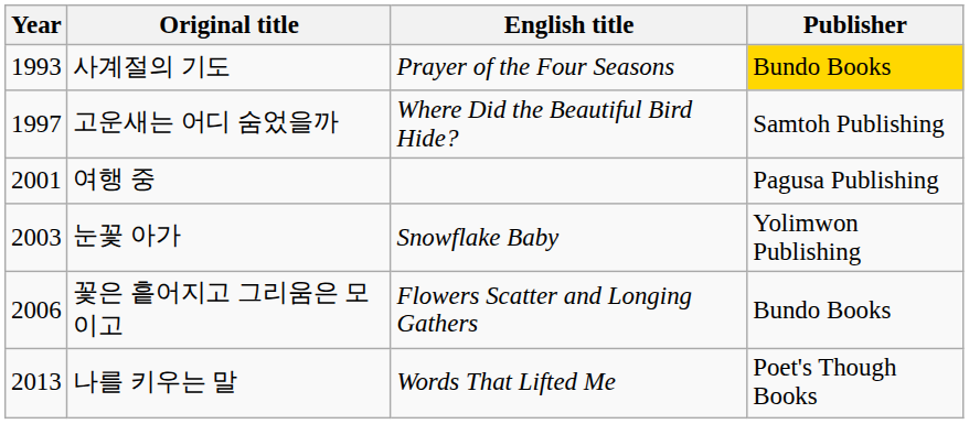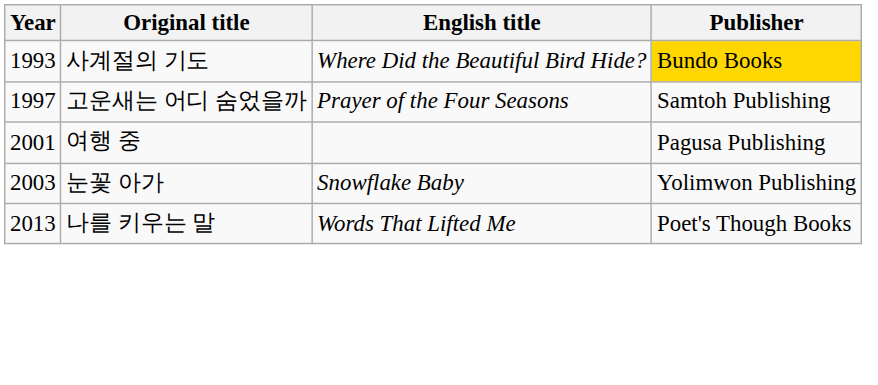사계절의 기도 | English title: Prayer of the Four Seasons -> Where Did the Beautiful Bird Hide?
고운새는 어디 숨었을까 | English title: Where Did the Beautiful Bird Hide? -> Prayer of the Four Seasons
- row: 2006 | 꽃은 흩어지고 그리움은 모이고 | Flowers Scatter and Longing Gathers | Bundo Books
